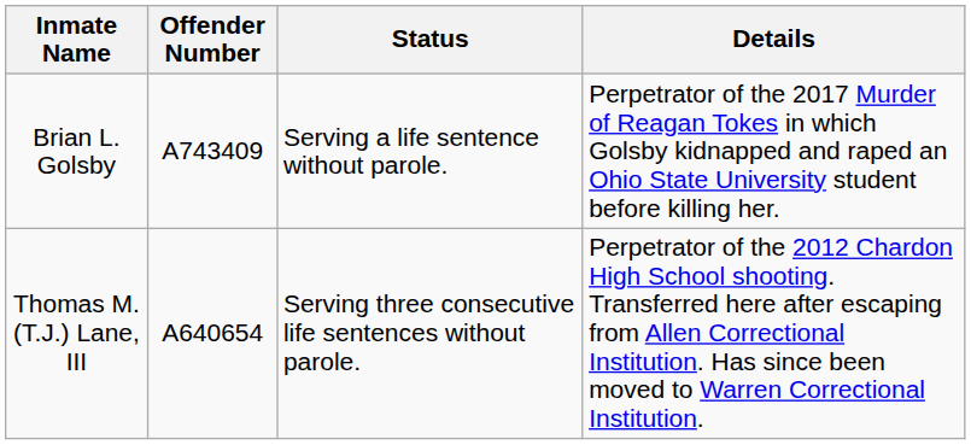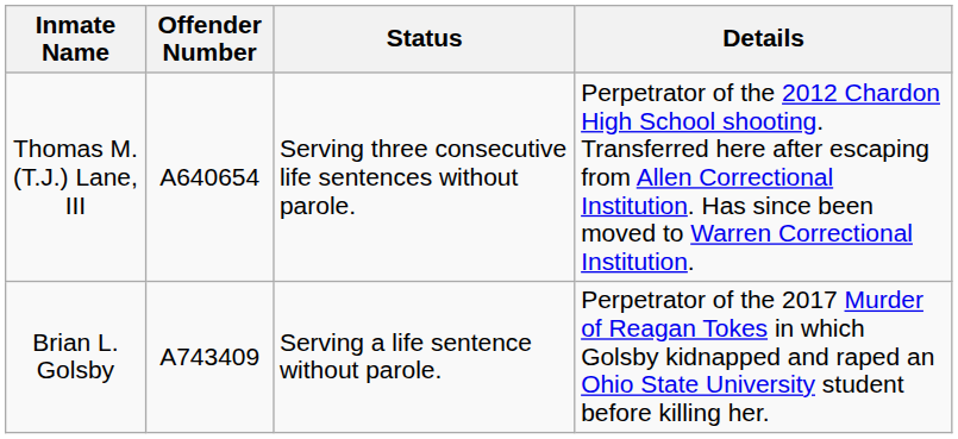rows swapped: Brian L. Golsby <-> Thomas M. (T.J.) Lane, III
